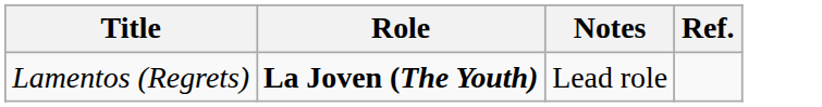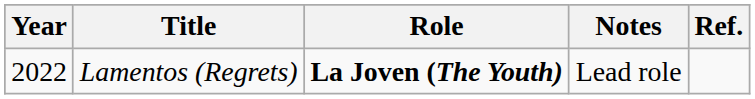+ column: Year | 2022
